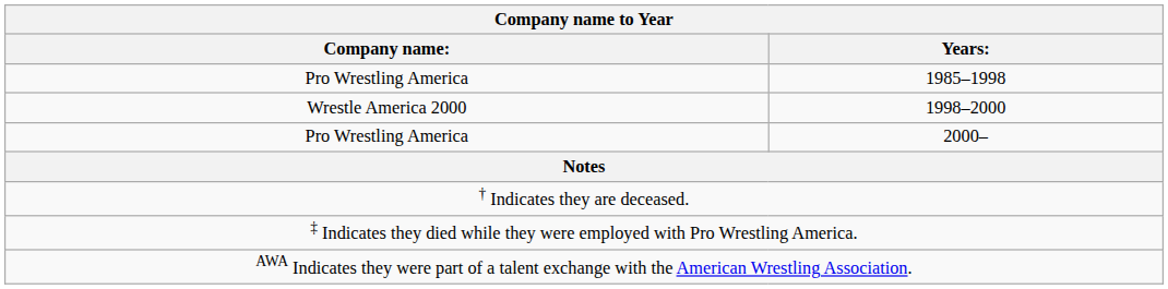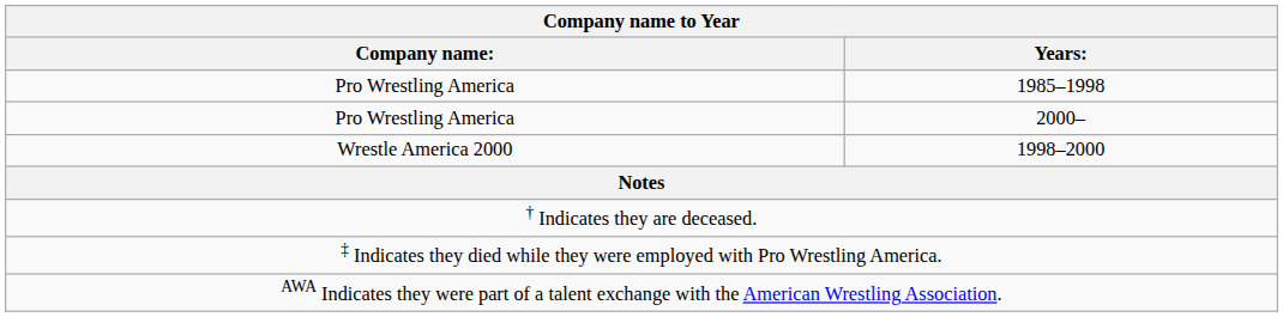rows swapped: 1998–2000 <-> 2000–
